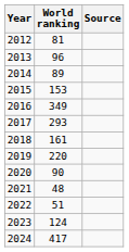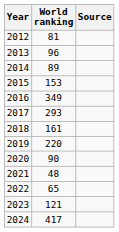2022 | World ranking: 51 -> 65
2023 | World ranking: 124 -> 121
